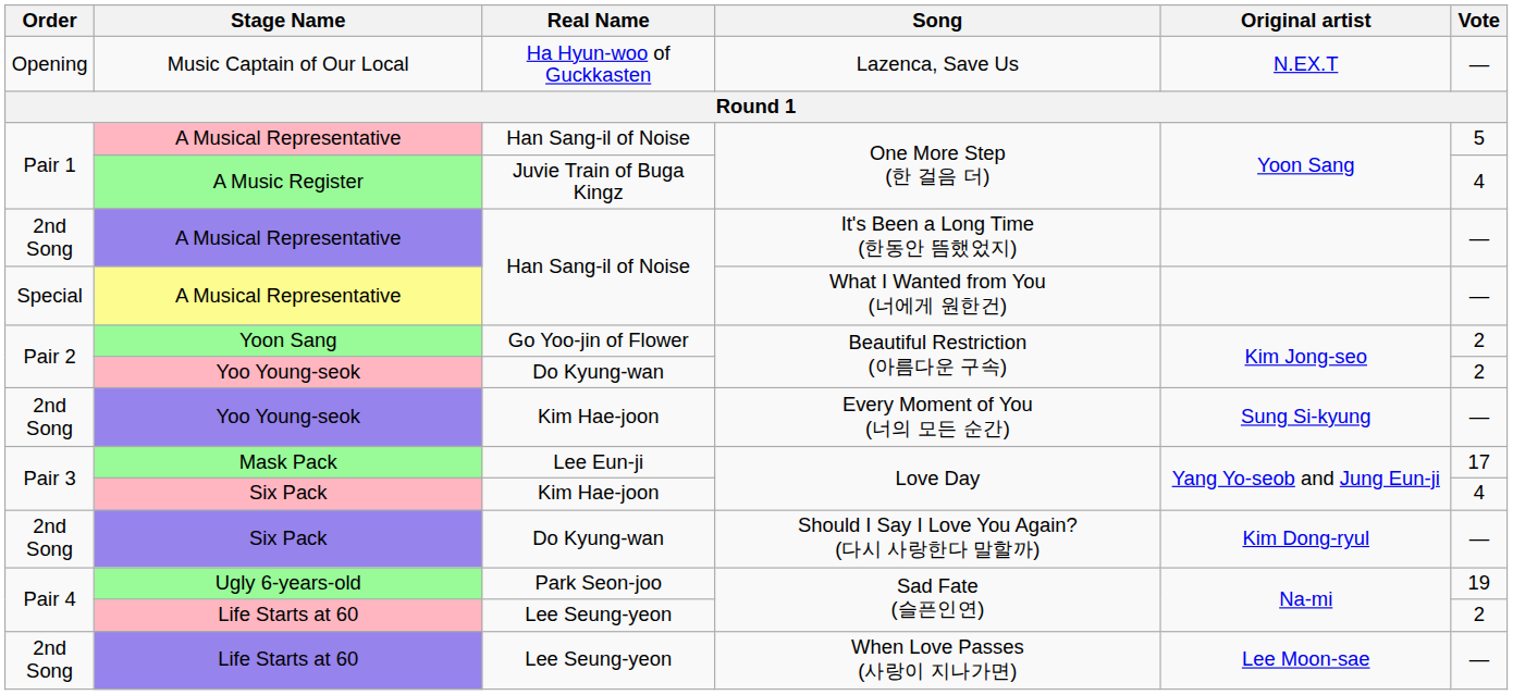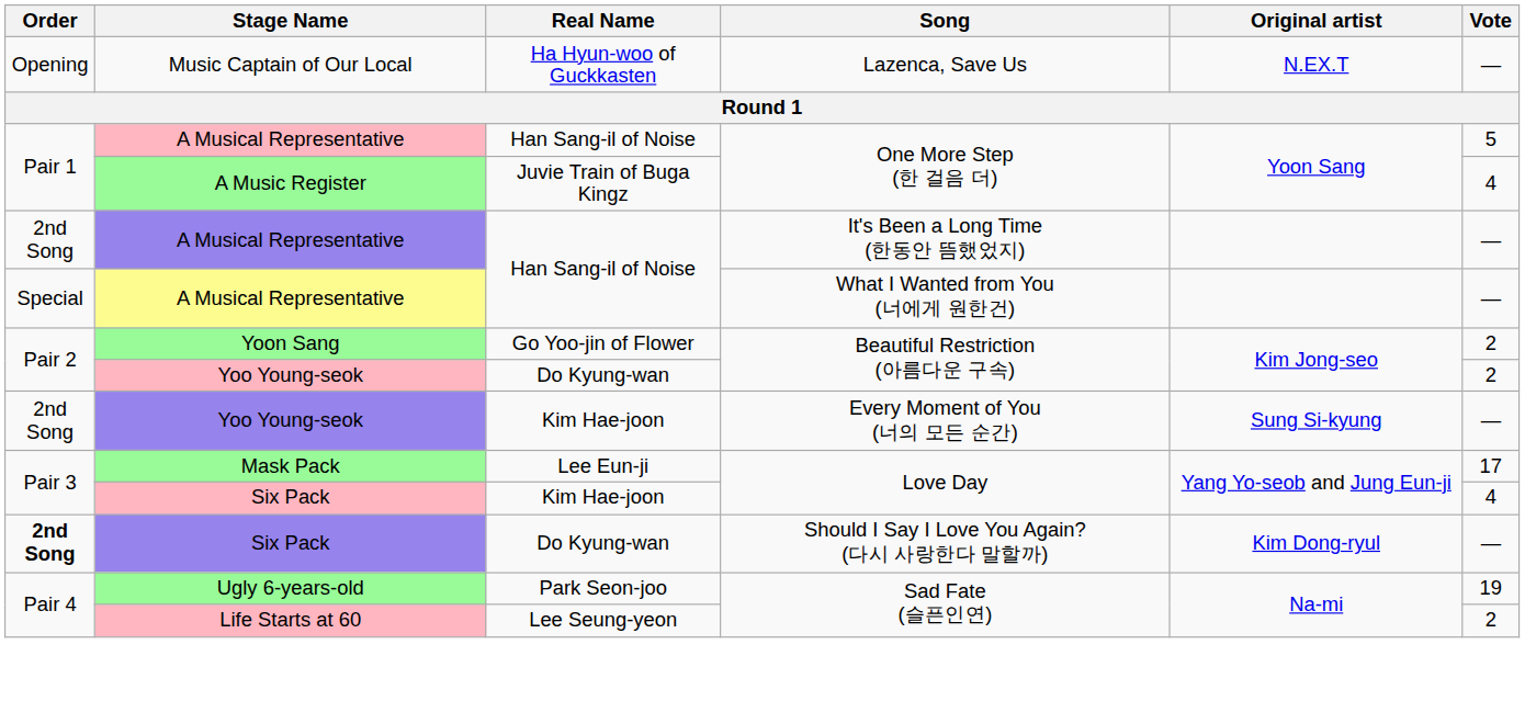Should I Say I Love You Again? (다시 사랑한다 말할까) | Order: normal -> bold
- row: 2nd Song | Life Starts at 60 | Lee Seung-yeon | When Love Passes (사랑이 지나가면) | Lee Moon-sae | —
